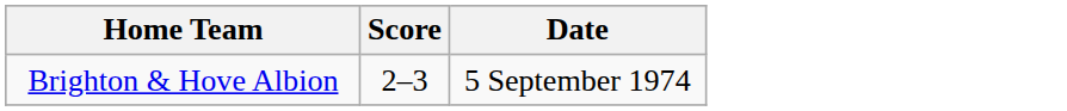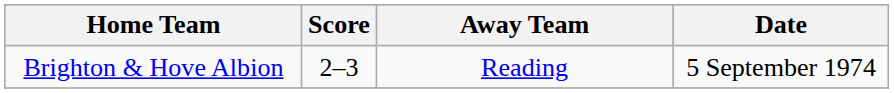+ column: Away Team | Reading
